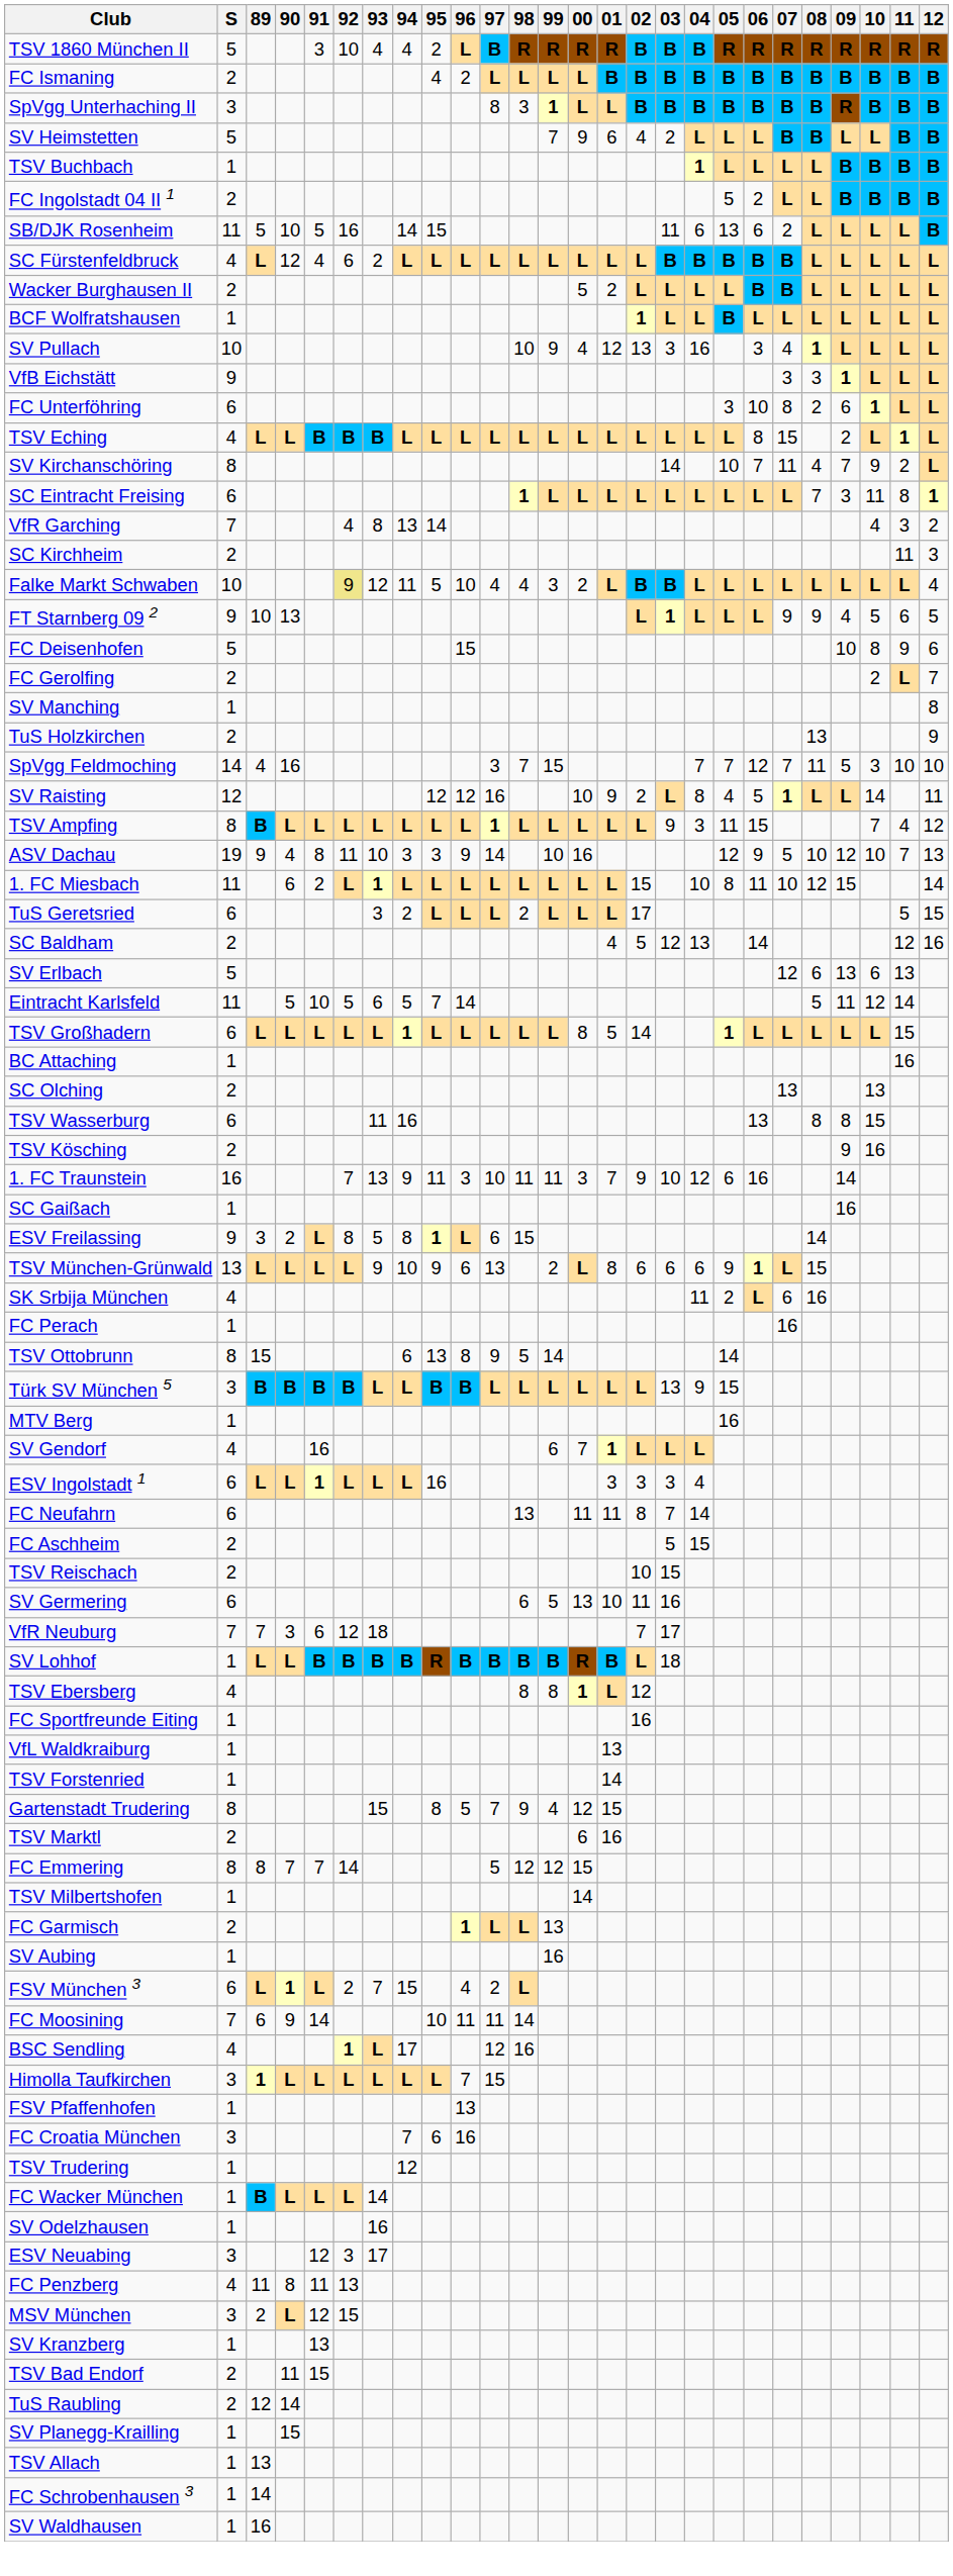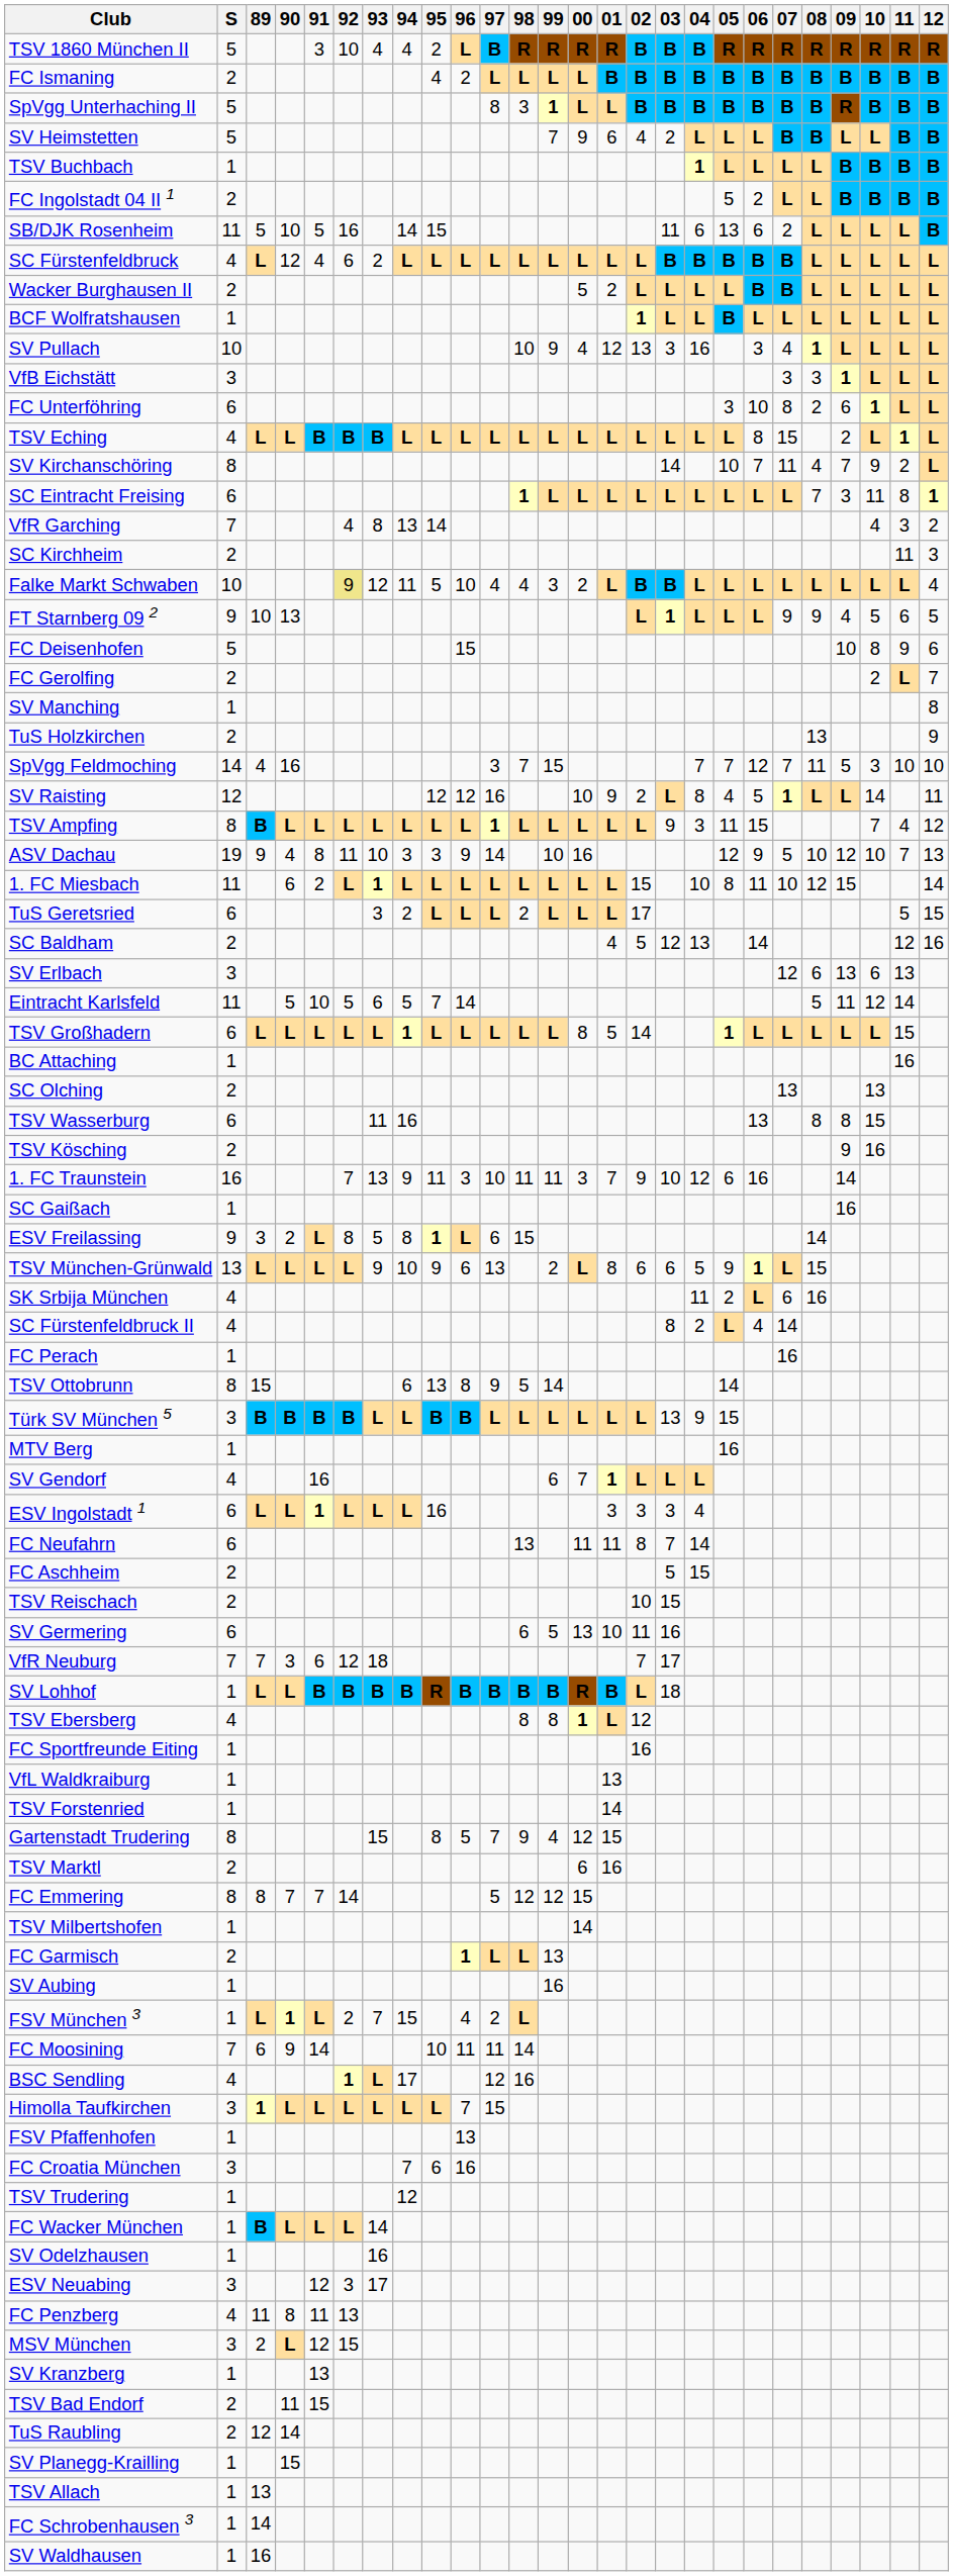SpVgg Unterhaching II | S: 3 -> 5
VfB Eichstätt | S: 9 -> 3
SV Erlbach | S: 5 -> 3
TSV München-Grünwald | 04: 6 -> 5
+ row: SC Fürstenfeldbruck II | 4 | 8 | 2 | L | 4 | 14
FSV München 3 | S: 6 -> 1
